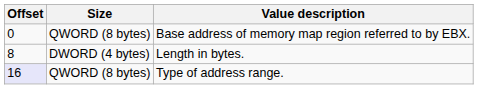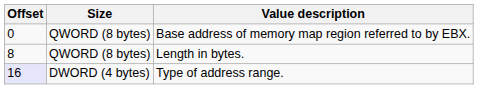Length in bytes. | Size: DWORD (4 bytes) -> QWORD (8 bytes)
Type of address range. | Size: QWORD (8 bytes) -> DWORD (4 bytes)
